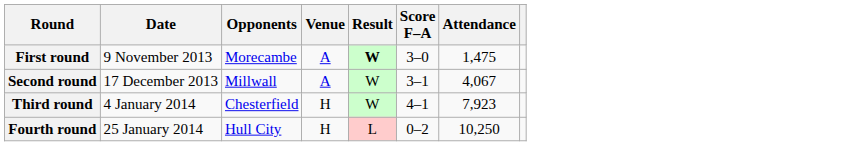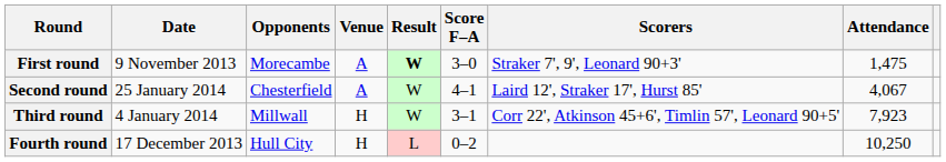+ column: Scorers | Straker 7', 9', Leonard 90+3' | Laird 12', Straker 17', Hurst 85' | Corr 22', Atkinson 45+6', Timlin 57', Leonard 90+5'
Second round | Date: 17 December 2013 -> 25 January 2014
Second round | Opponents: Millwall -> Chesterfield
Second round | Score F–A: 3–1 -> 4–1
Third round | Opponents: Chesterfield -> Millwall
Third round | Score F–A: 4–1 -> 3–1
Fourth round | Date: 25 January 2014 -> 17 December 2013
